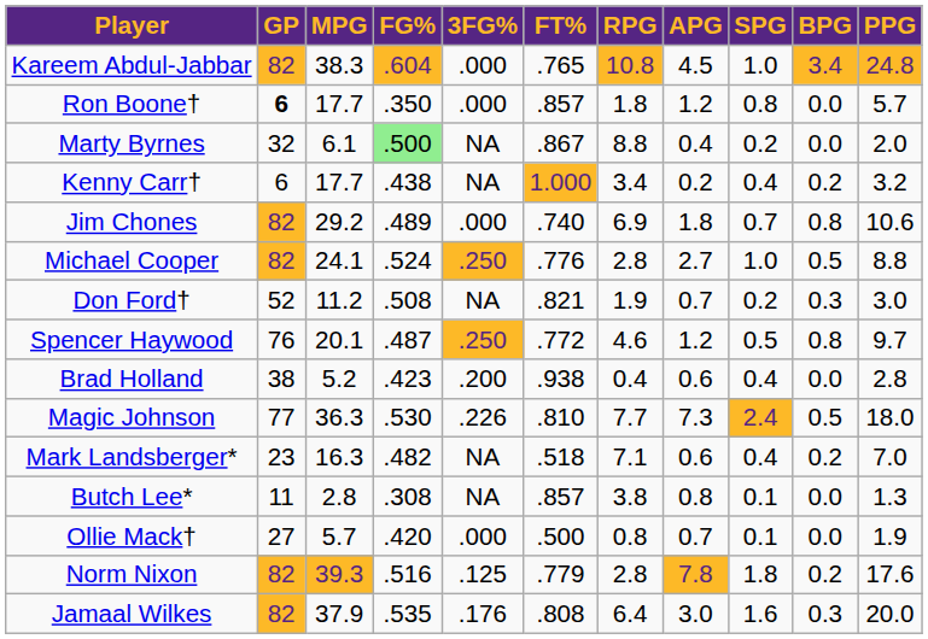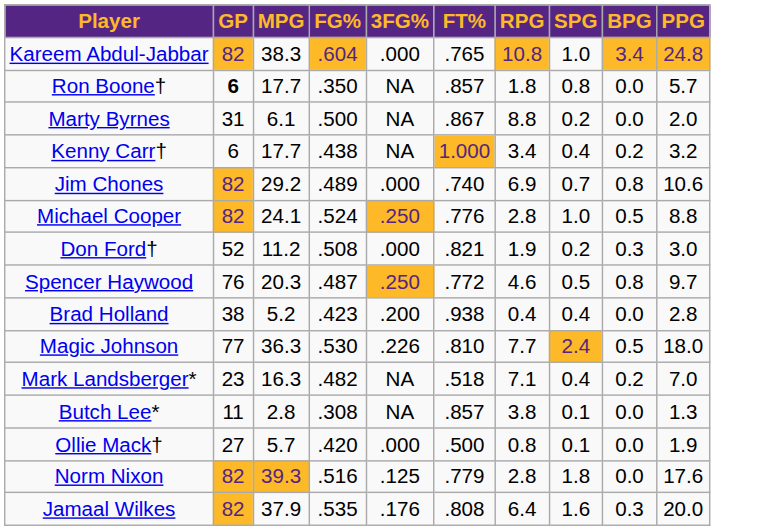- column: APG | 4.5 | 1.2 | 0.4 | 0.2 | 1.8 | 2.7 | 0.7 | 1.2 | 0.6 | 7.3 | 0.6 | 0.8 | 0.7 | 7.8 | 3.0
Ron Boone† | 3FG%: .000 -> NA
Marty Byrnes | GP: 32 -> 31
Marty Byrnes | FG%: lightgreen background -> no background
Don Ford† | 3FG%: NA -> .000
Spencer Haywood | MPG: 20.1 -> 20.3
Norm Nixon | BPG: 0.2 -> 0.0
